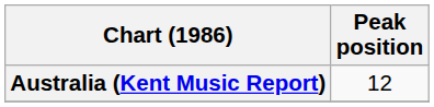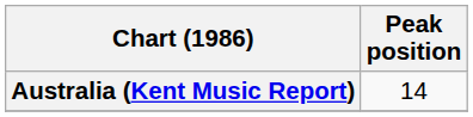Australia (Kent Music Report) | Peak position: 12 -> 14
